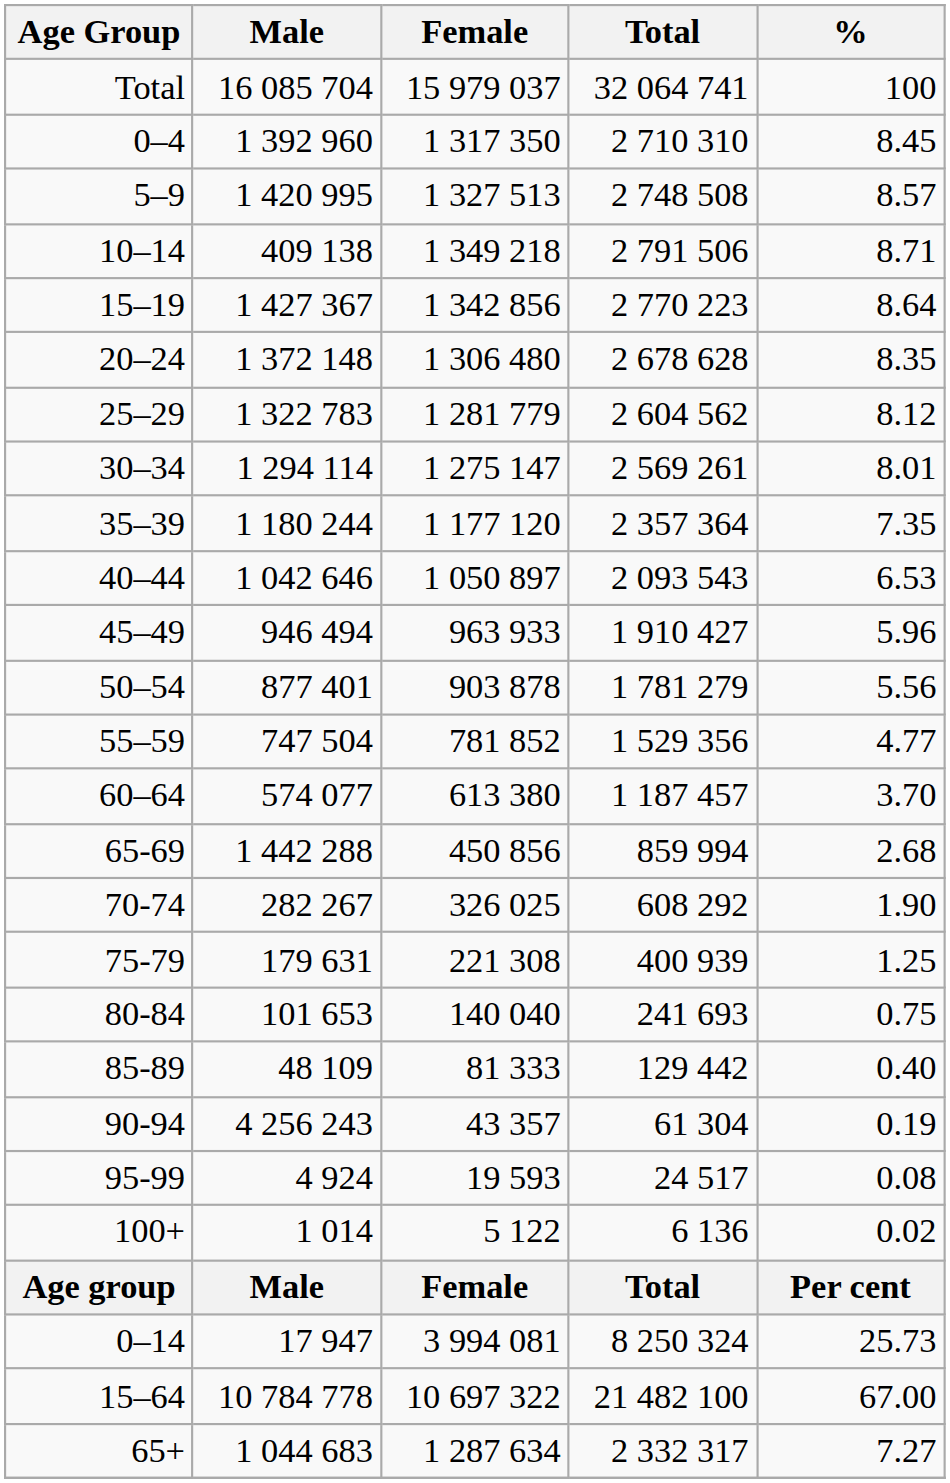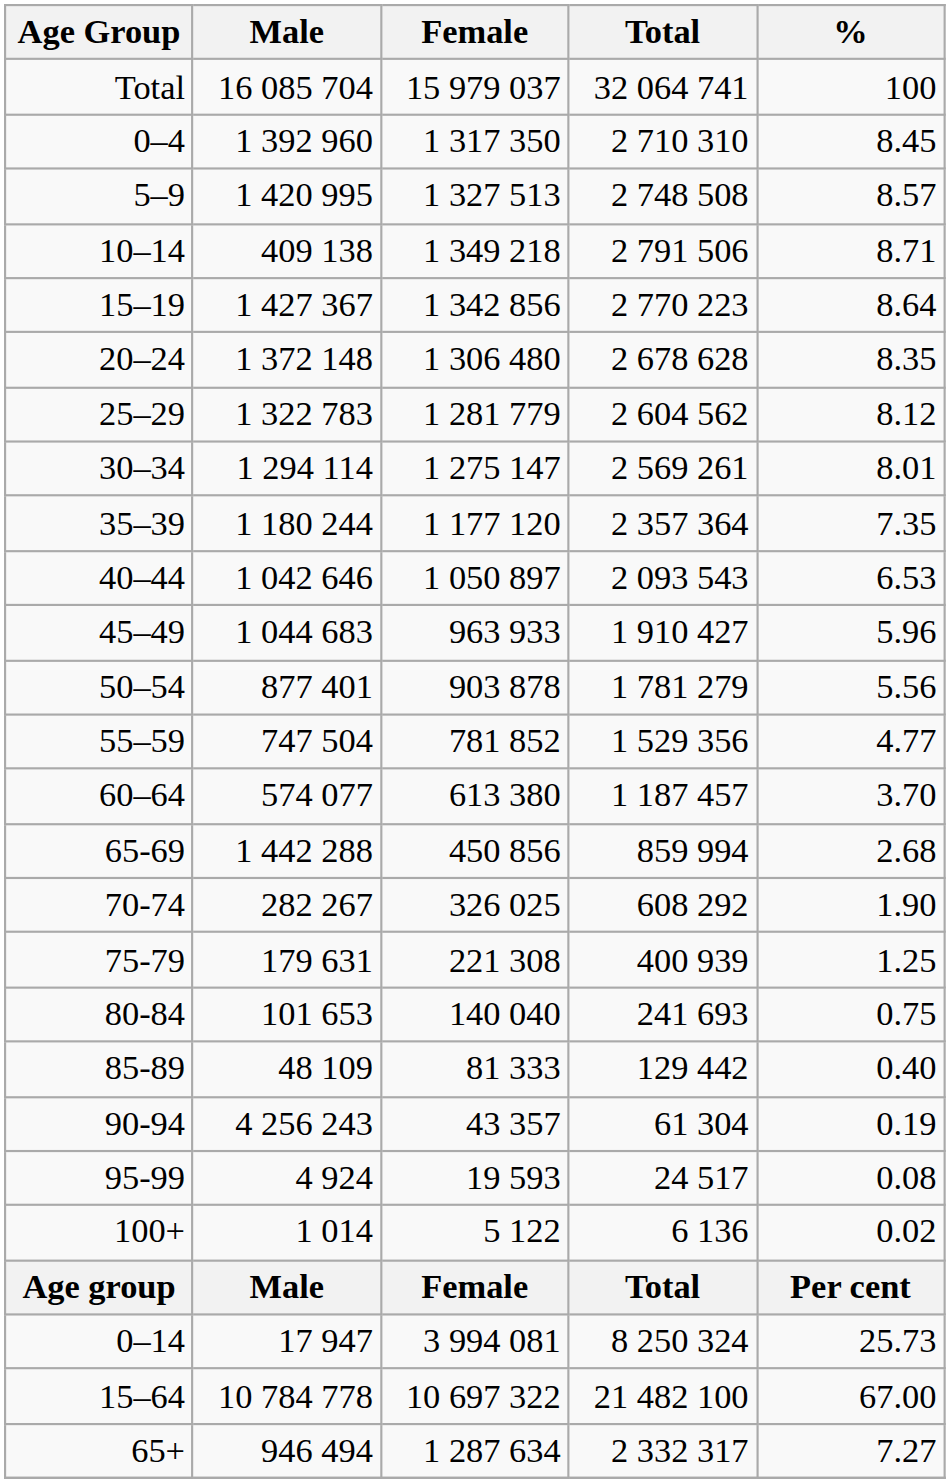45–49 | Male: 946 494 -> 1 044 683
65+ | Male: 1 044 683 -> 946 494
